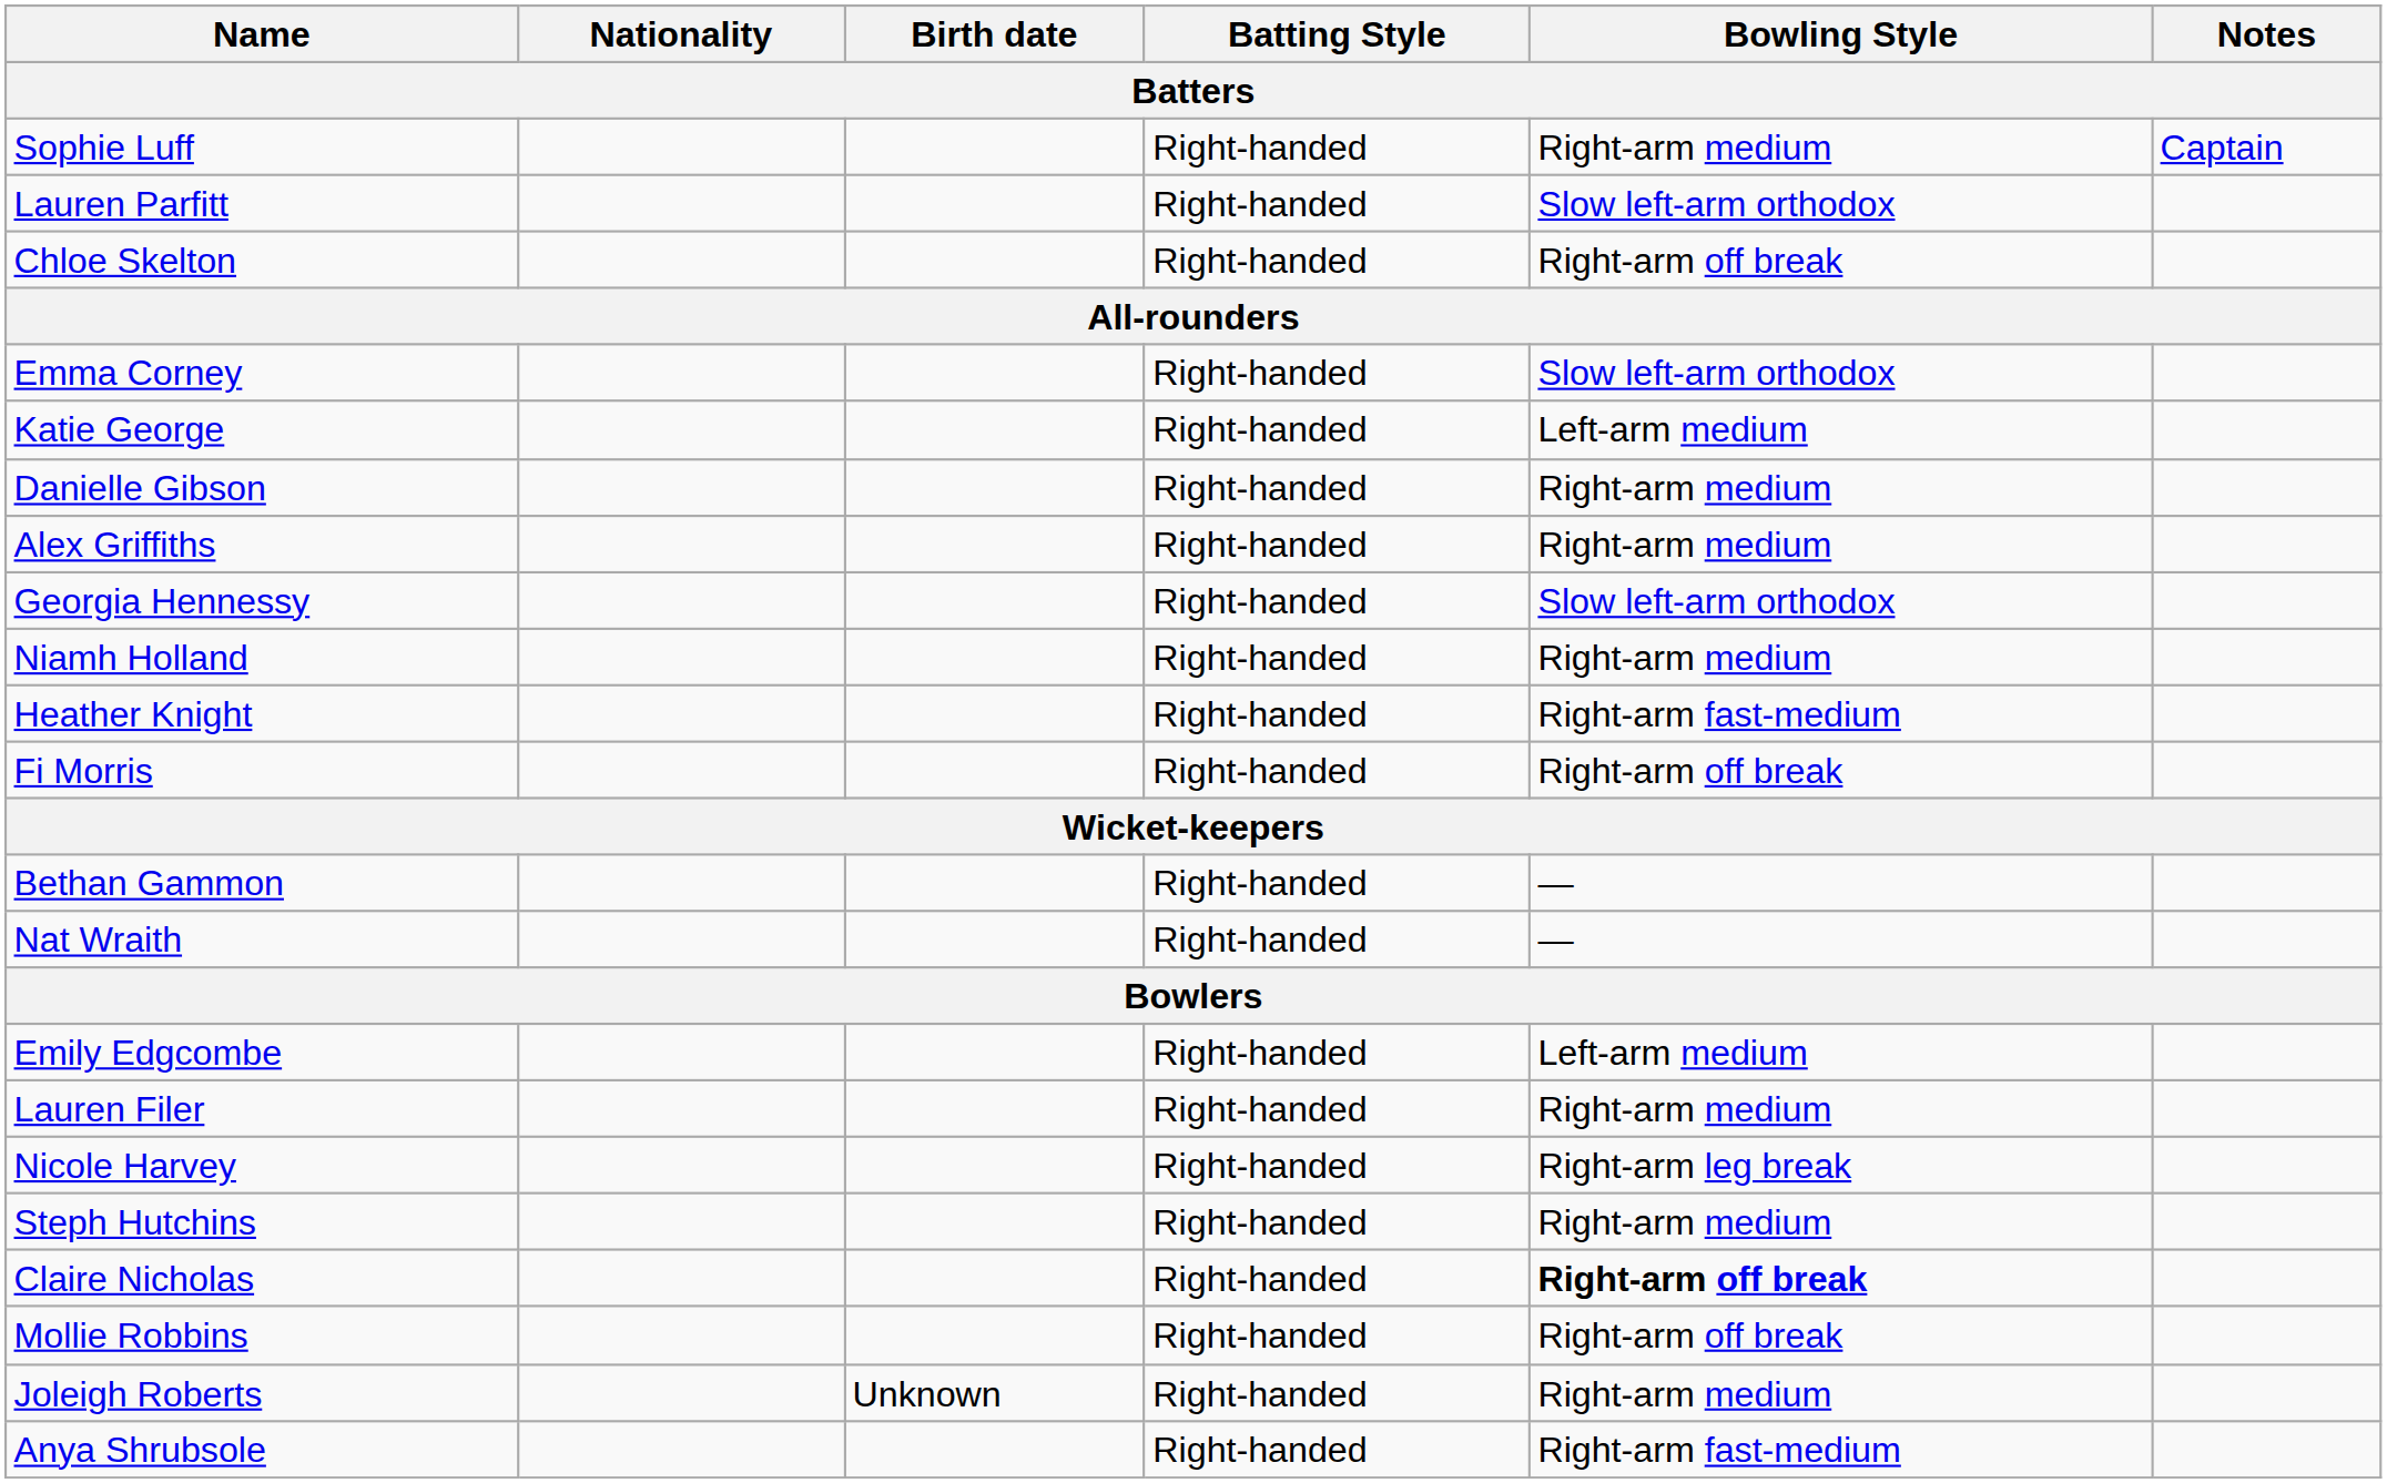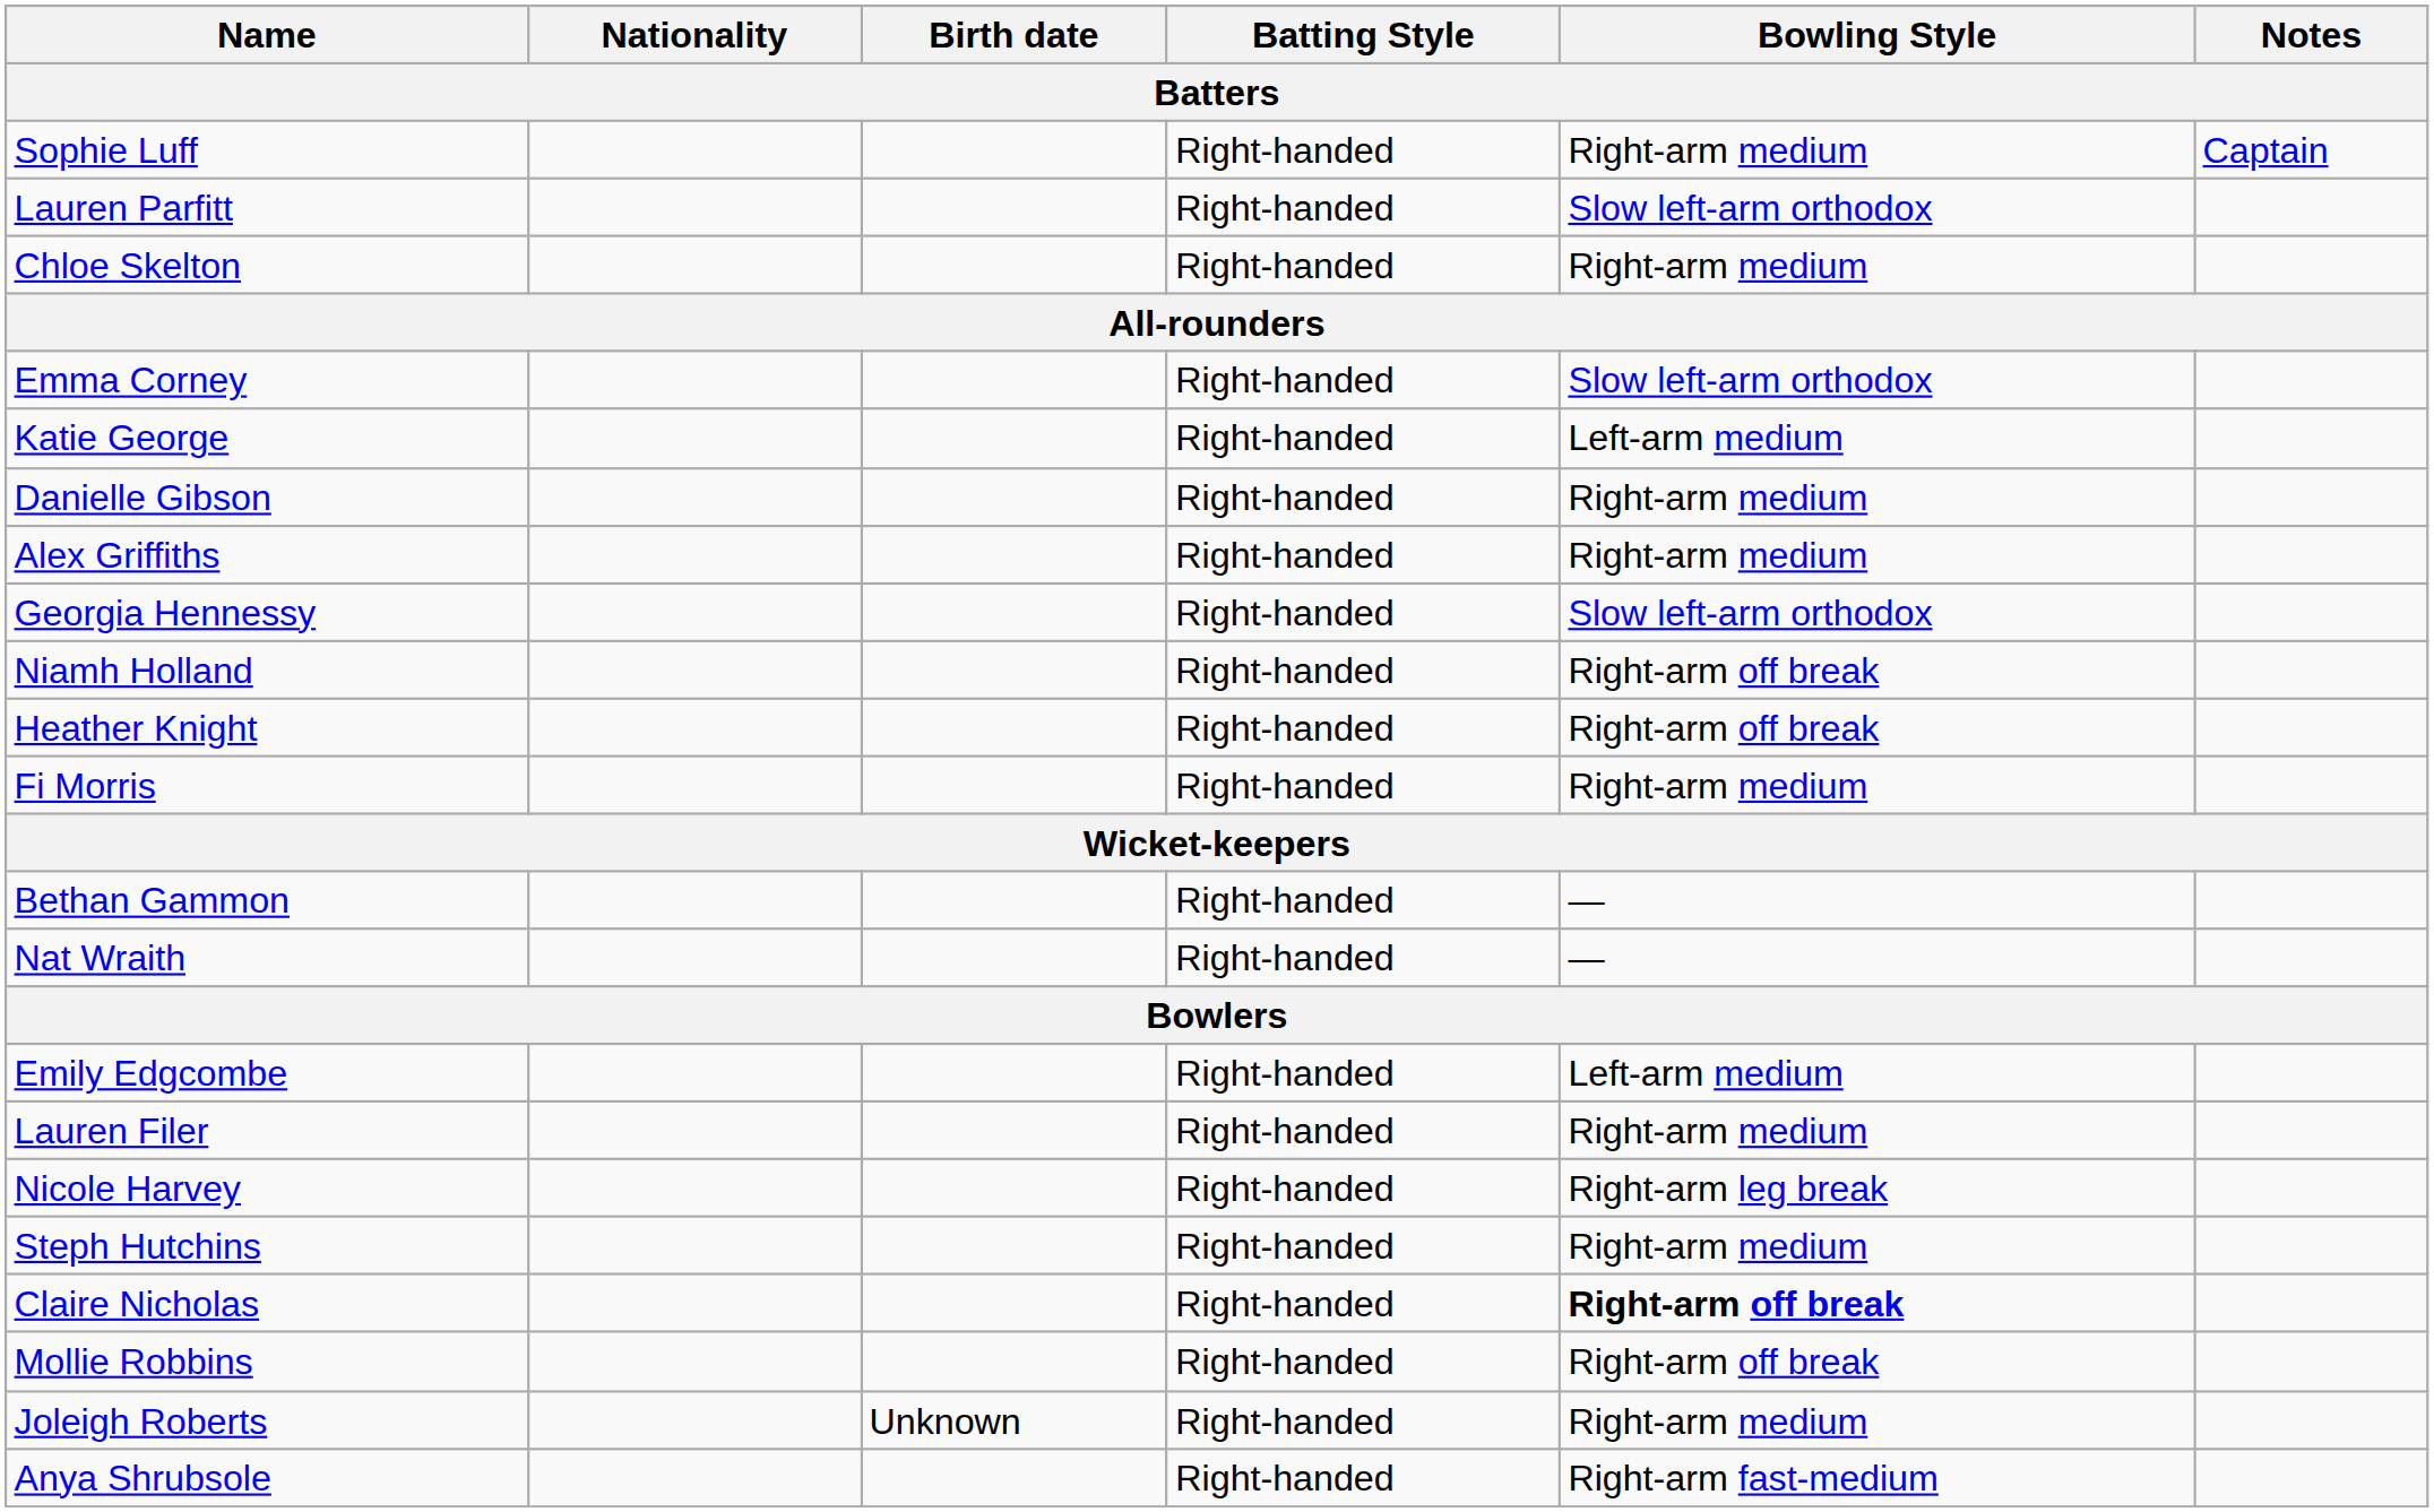Chloe Skelton | Bowling Style: Right-arm off break -> Right-arm medium
Niamh Holland | Bowling Style: Right-arm medium -> Right-arm off break
Heather Knight | Bowling Style: Right-arm fast-medium -> Right-arm off break
Fi Morris | Bowling Style: Right-arm off break -> Right-arm medium
